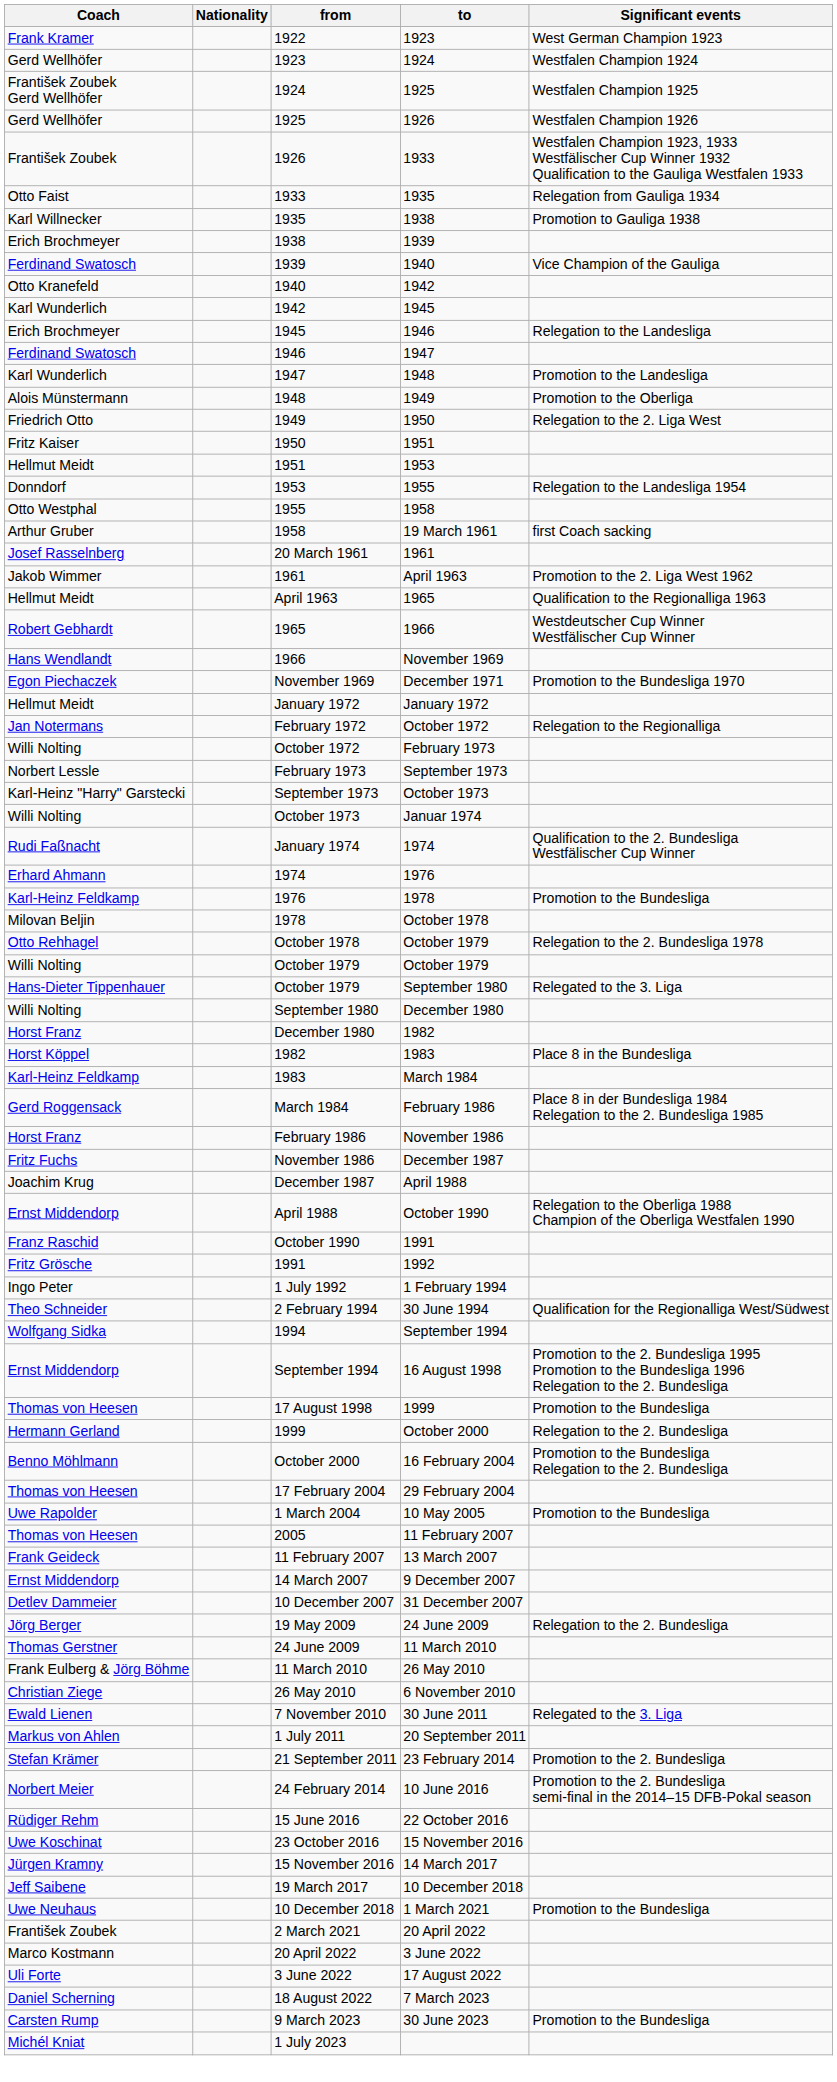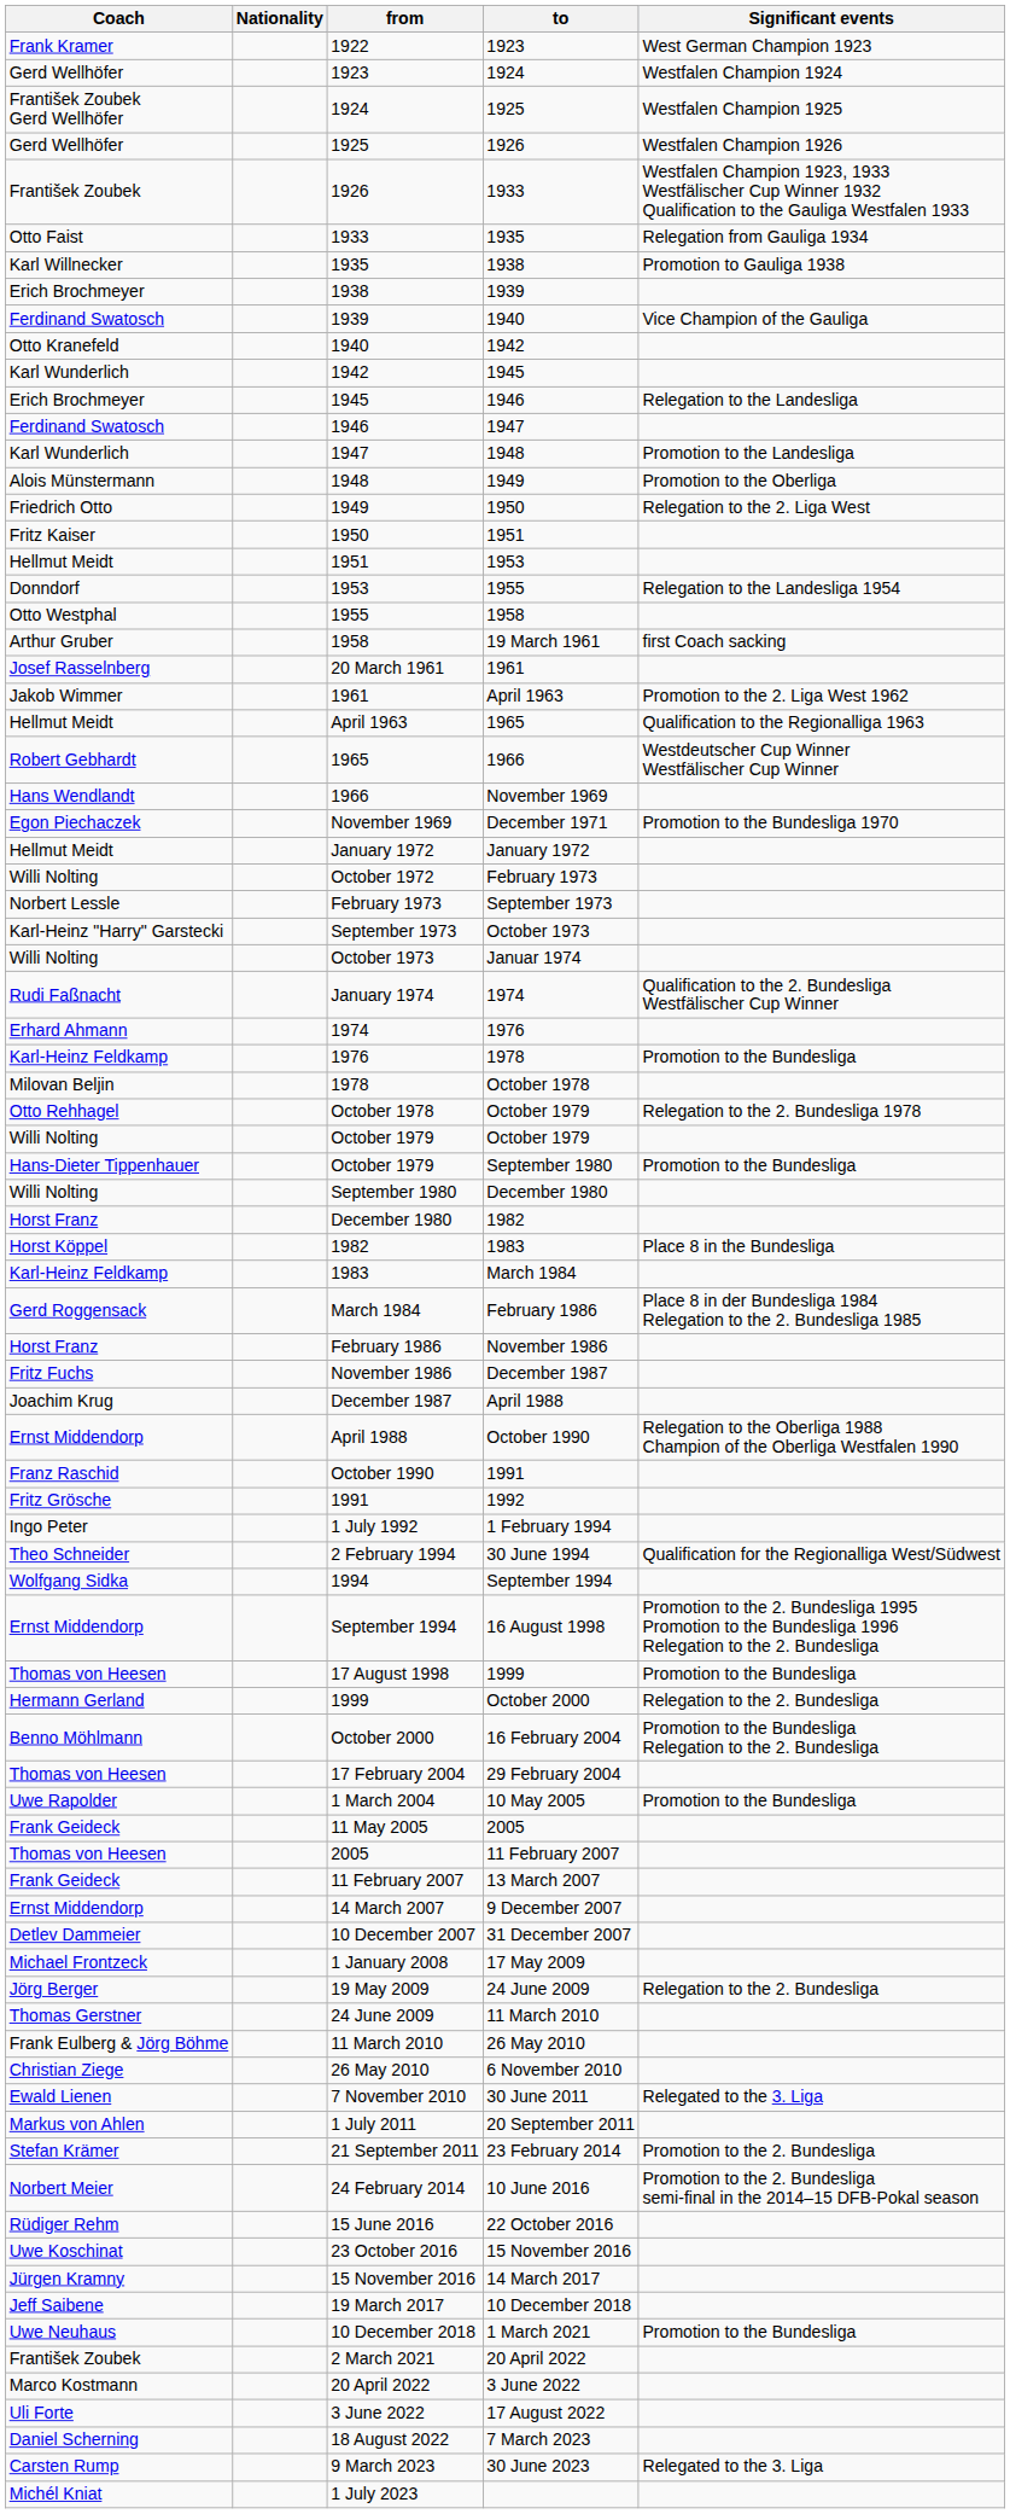- row: Jan Notermans | February 1972 | October 1972 | Relegation to the Regionalliga
October 1979 / September 1980 | Significant events: Relegated to the 3. Liga -> Promotion to the Bundesliga
+ row: Frank Geideck | 11 May 2005 | 2005
+ row: Michael Frontzeck | 1 January 2008 | 17 May 2009
9 March 2023 | Significant events: Promotion to the Bundesliga -> Relegated to the 3. Liga
